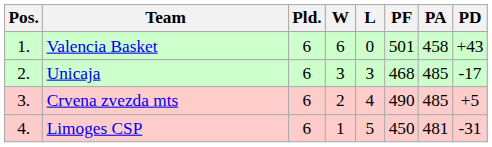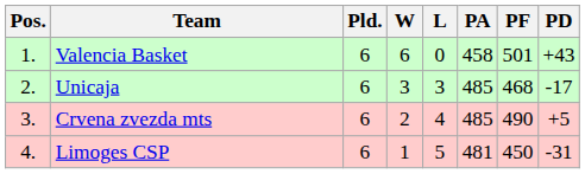columns swapped: PF <-> PA
